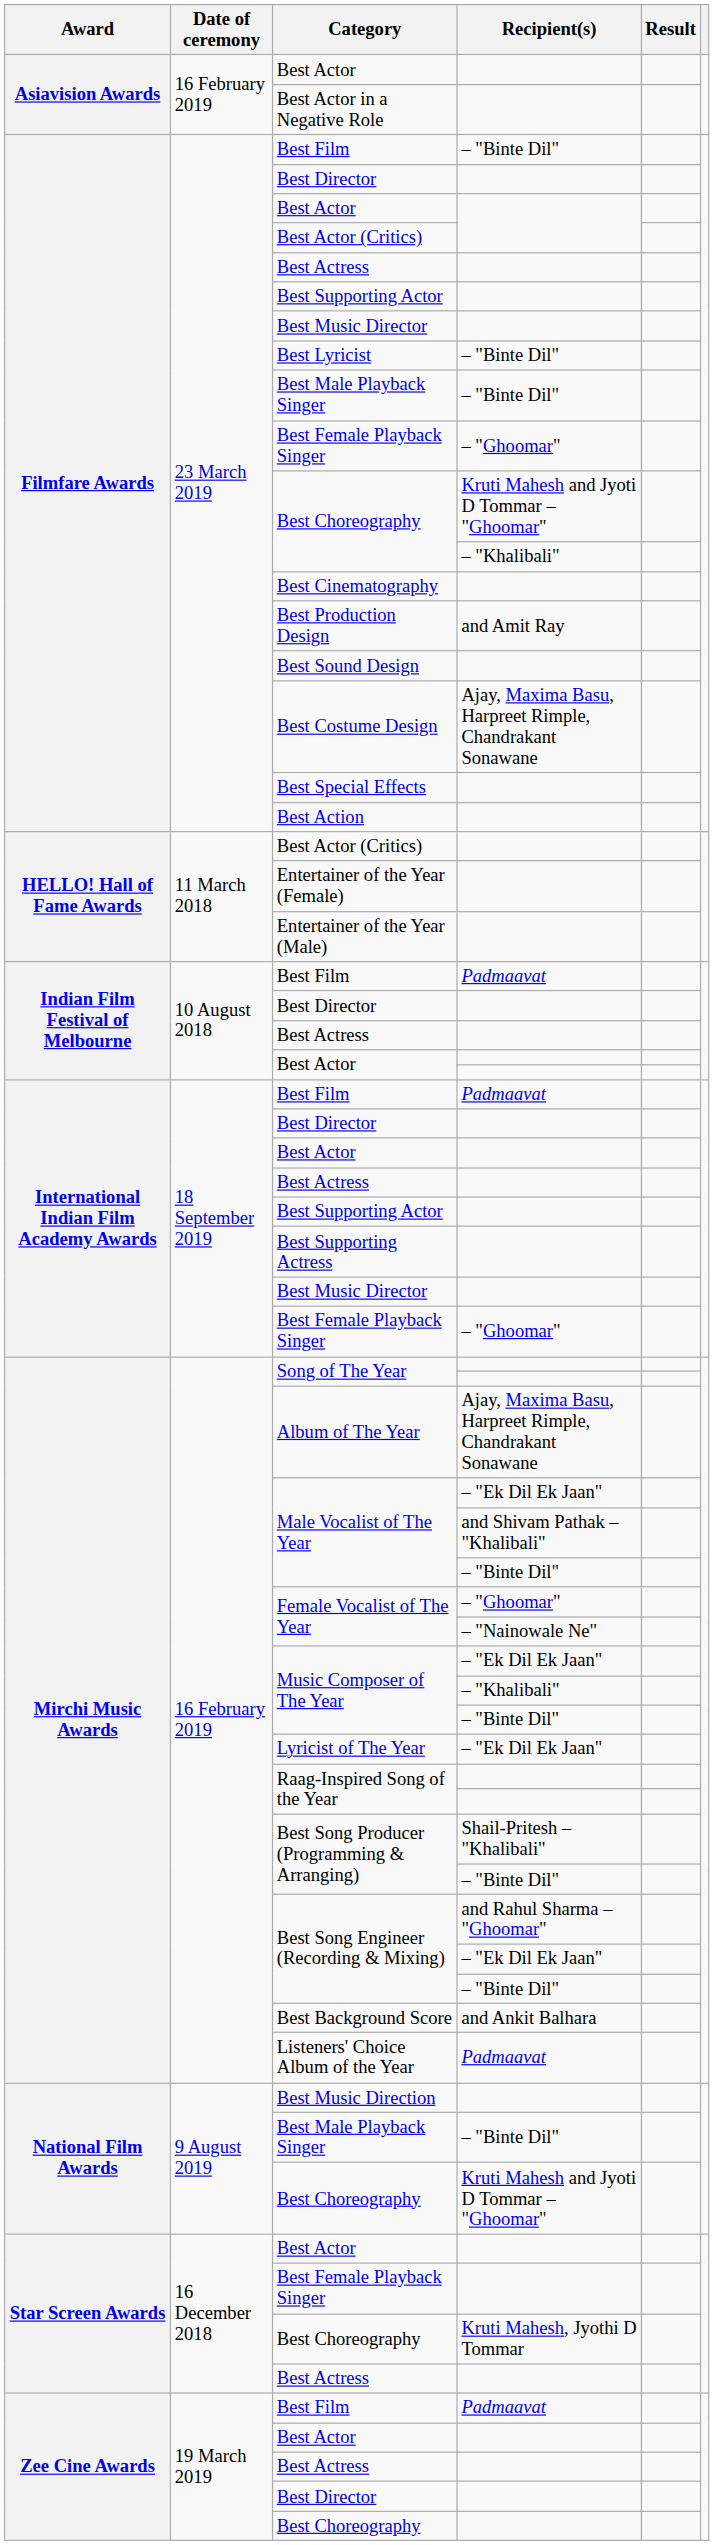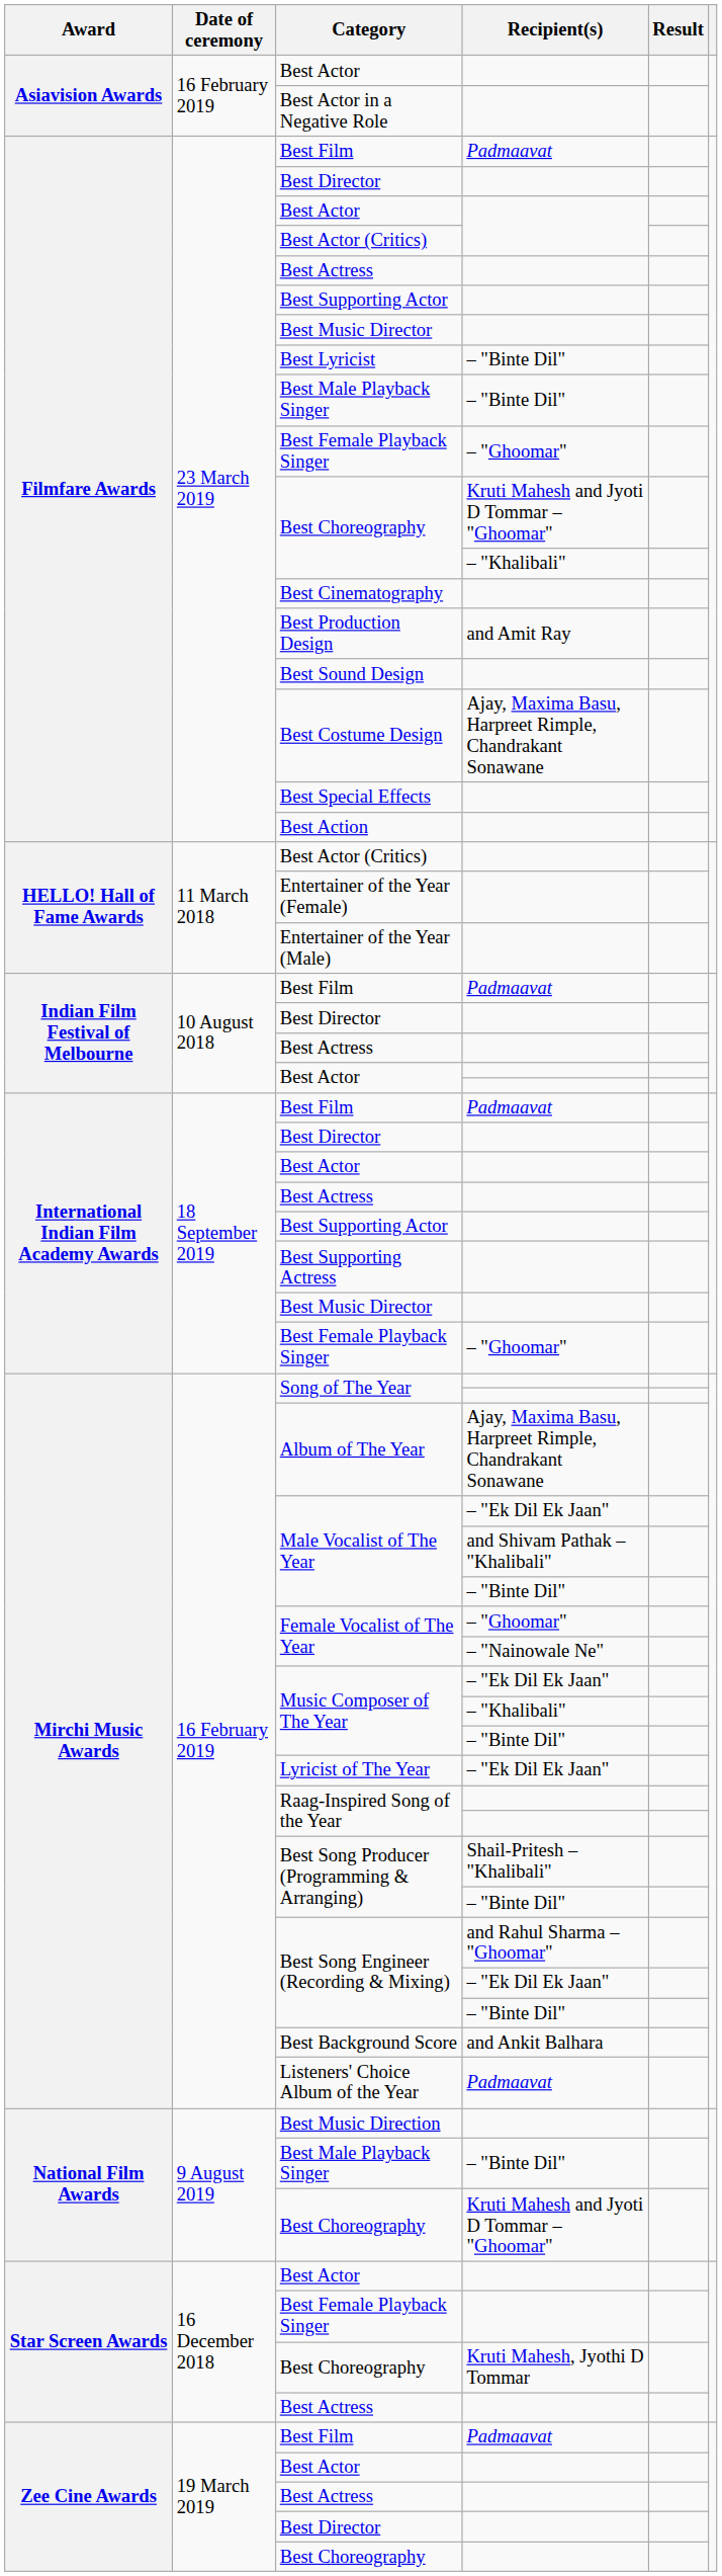Filmfare Awards / Best Film | Recipient(s): – "Binte Dil" -> Padmaavat
